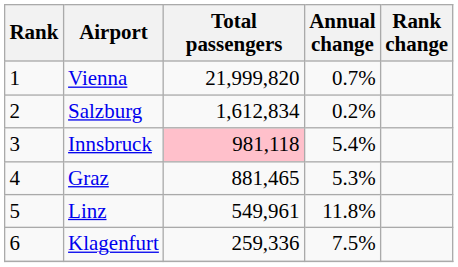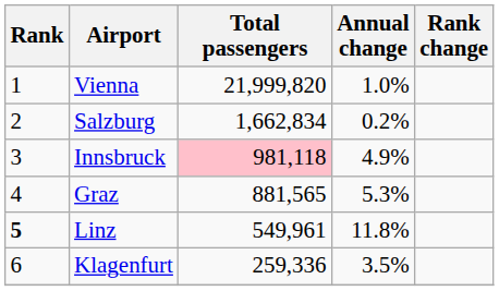Vienna | Annual change: 0.7% -> 1.0%
Salzburg | Total passengers: 1,612,834 -> 1,662,834
Innsbruck | Annual change: 5.4% -> 4.9%
Graz | Total passengers: 881,465 -> 881,565
Linz | Rank: normal -> bold
Klagenfurt | Annual change: 7.5% -> 3.5%
